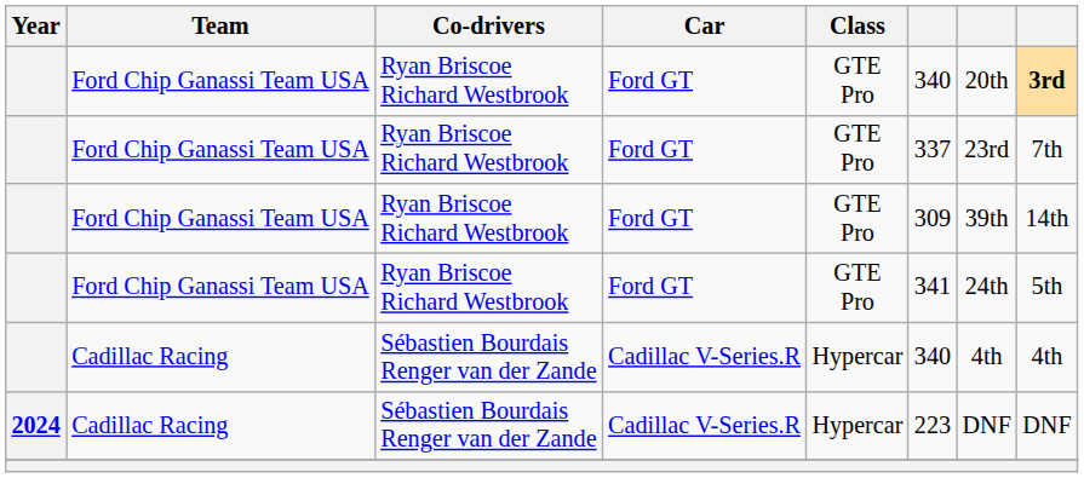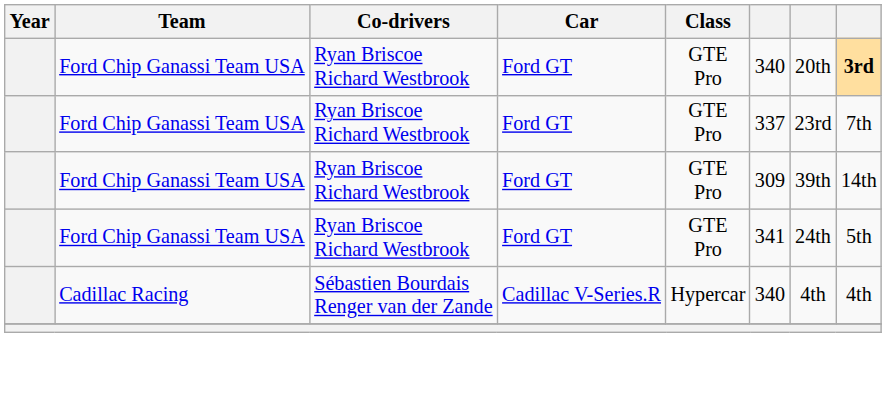- row: 2024 | Cadillac Racing | Sébastien Bourdais Renger van der Zande | Cadillac V-Series.R | Hypercar | 223 | DNF | DNF
